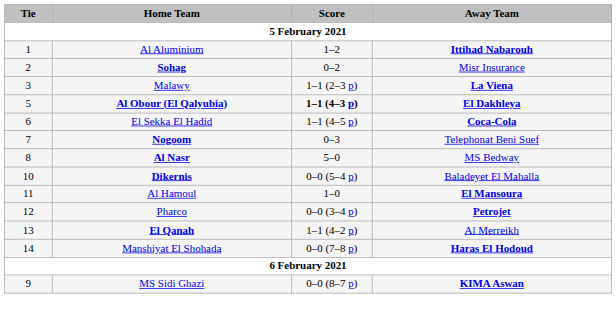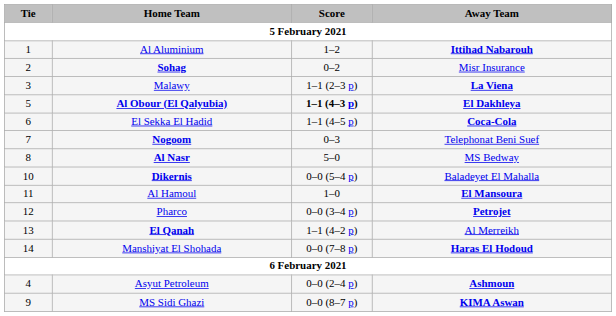+ row: 4 | Asyut Petroleum | 0–0 (2–4 p) | Ashmoun
